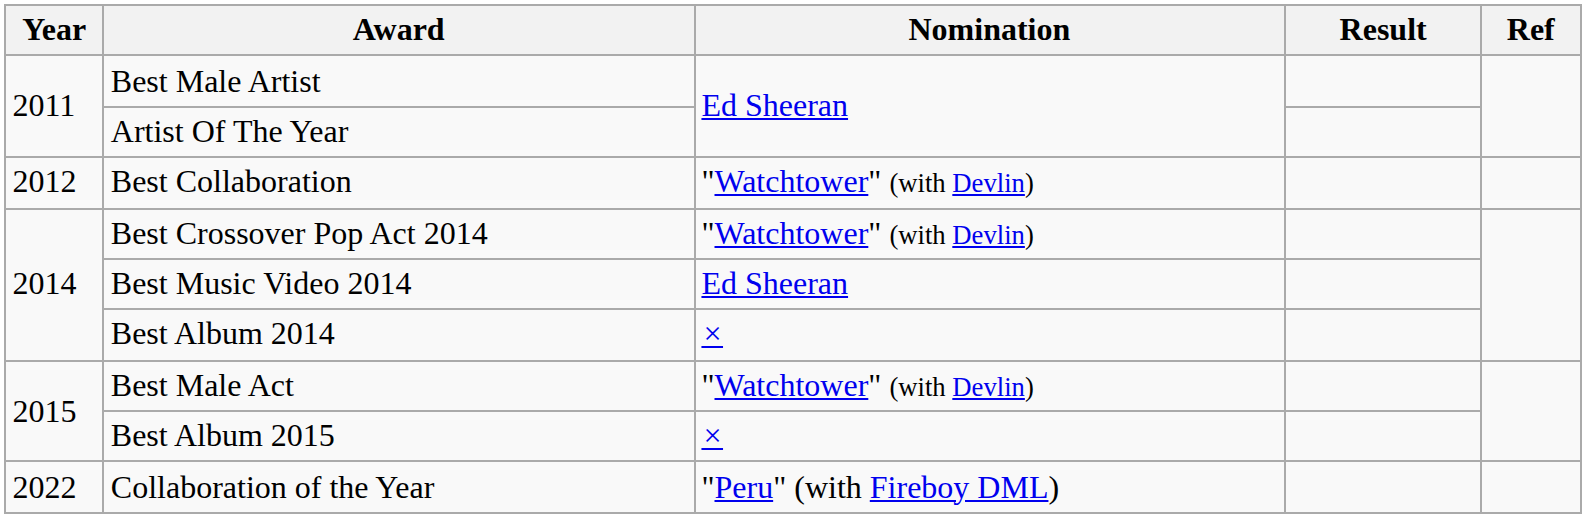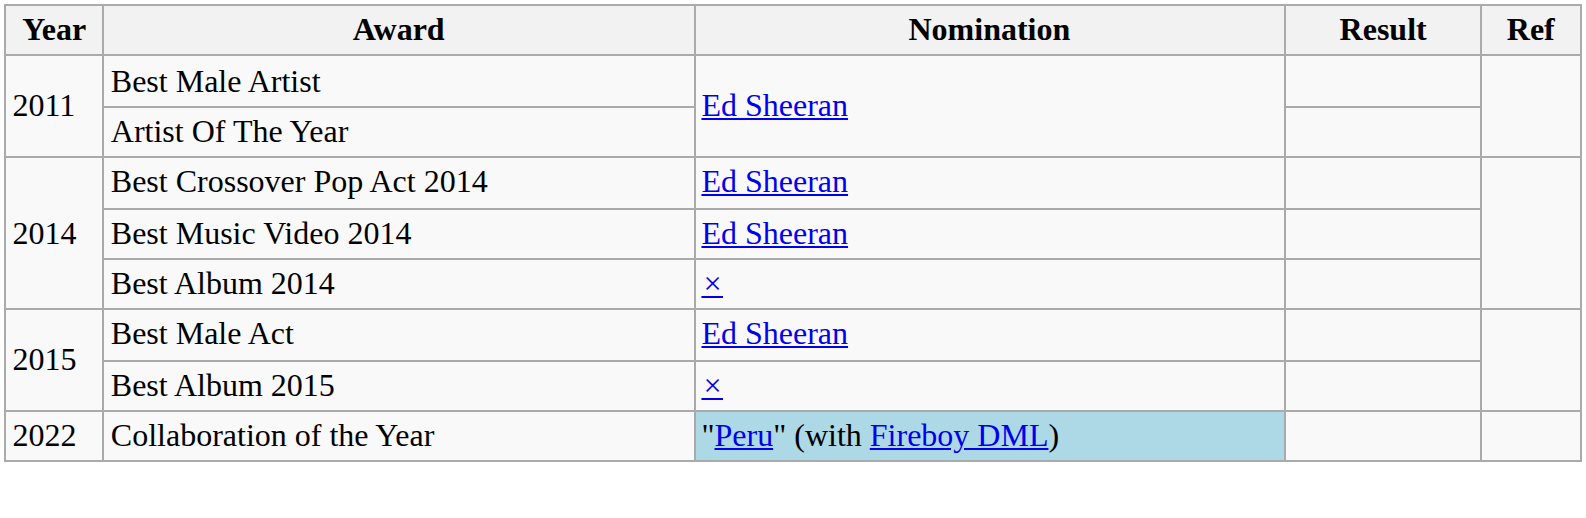- row: 2012 | Best Collaboration | "Watchtower" (with Devlin)
Best Crossover Pop Act 2014 | Nomination: "Watchtower" (with Devlin) -> Ed Sheeran
Best Male Act | Nomination: "Watchtower" (with Devlin) -> Ed Sheeran
Collaboration of the Year | Nomination: no background -> lightblue background
